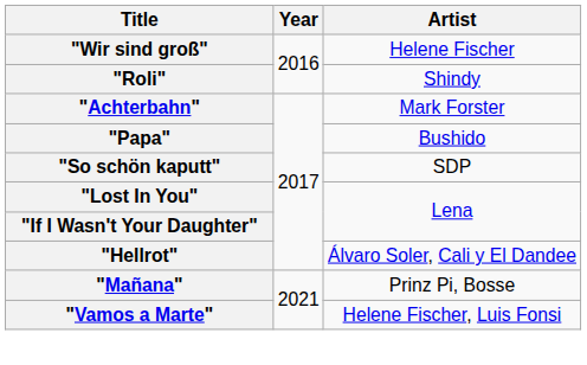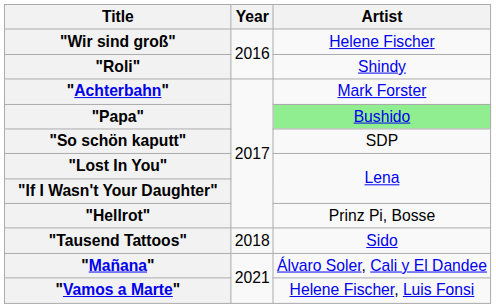"Papa" | Artist: no background -> lightgreen background
"Hellrot" | Artist: Álvaro Soler, Cali y El Dandee -> Prinz Pi, Bosse
+ row: "Tausend Tattoos" | 2018 | Sido
"Mañana" | Artist: Prinz Pi, Bosse -> Álvaro Soler, Cali y El Dandee
